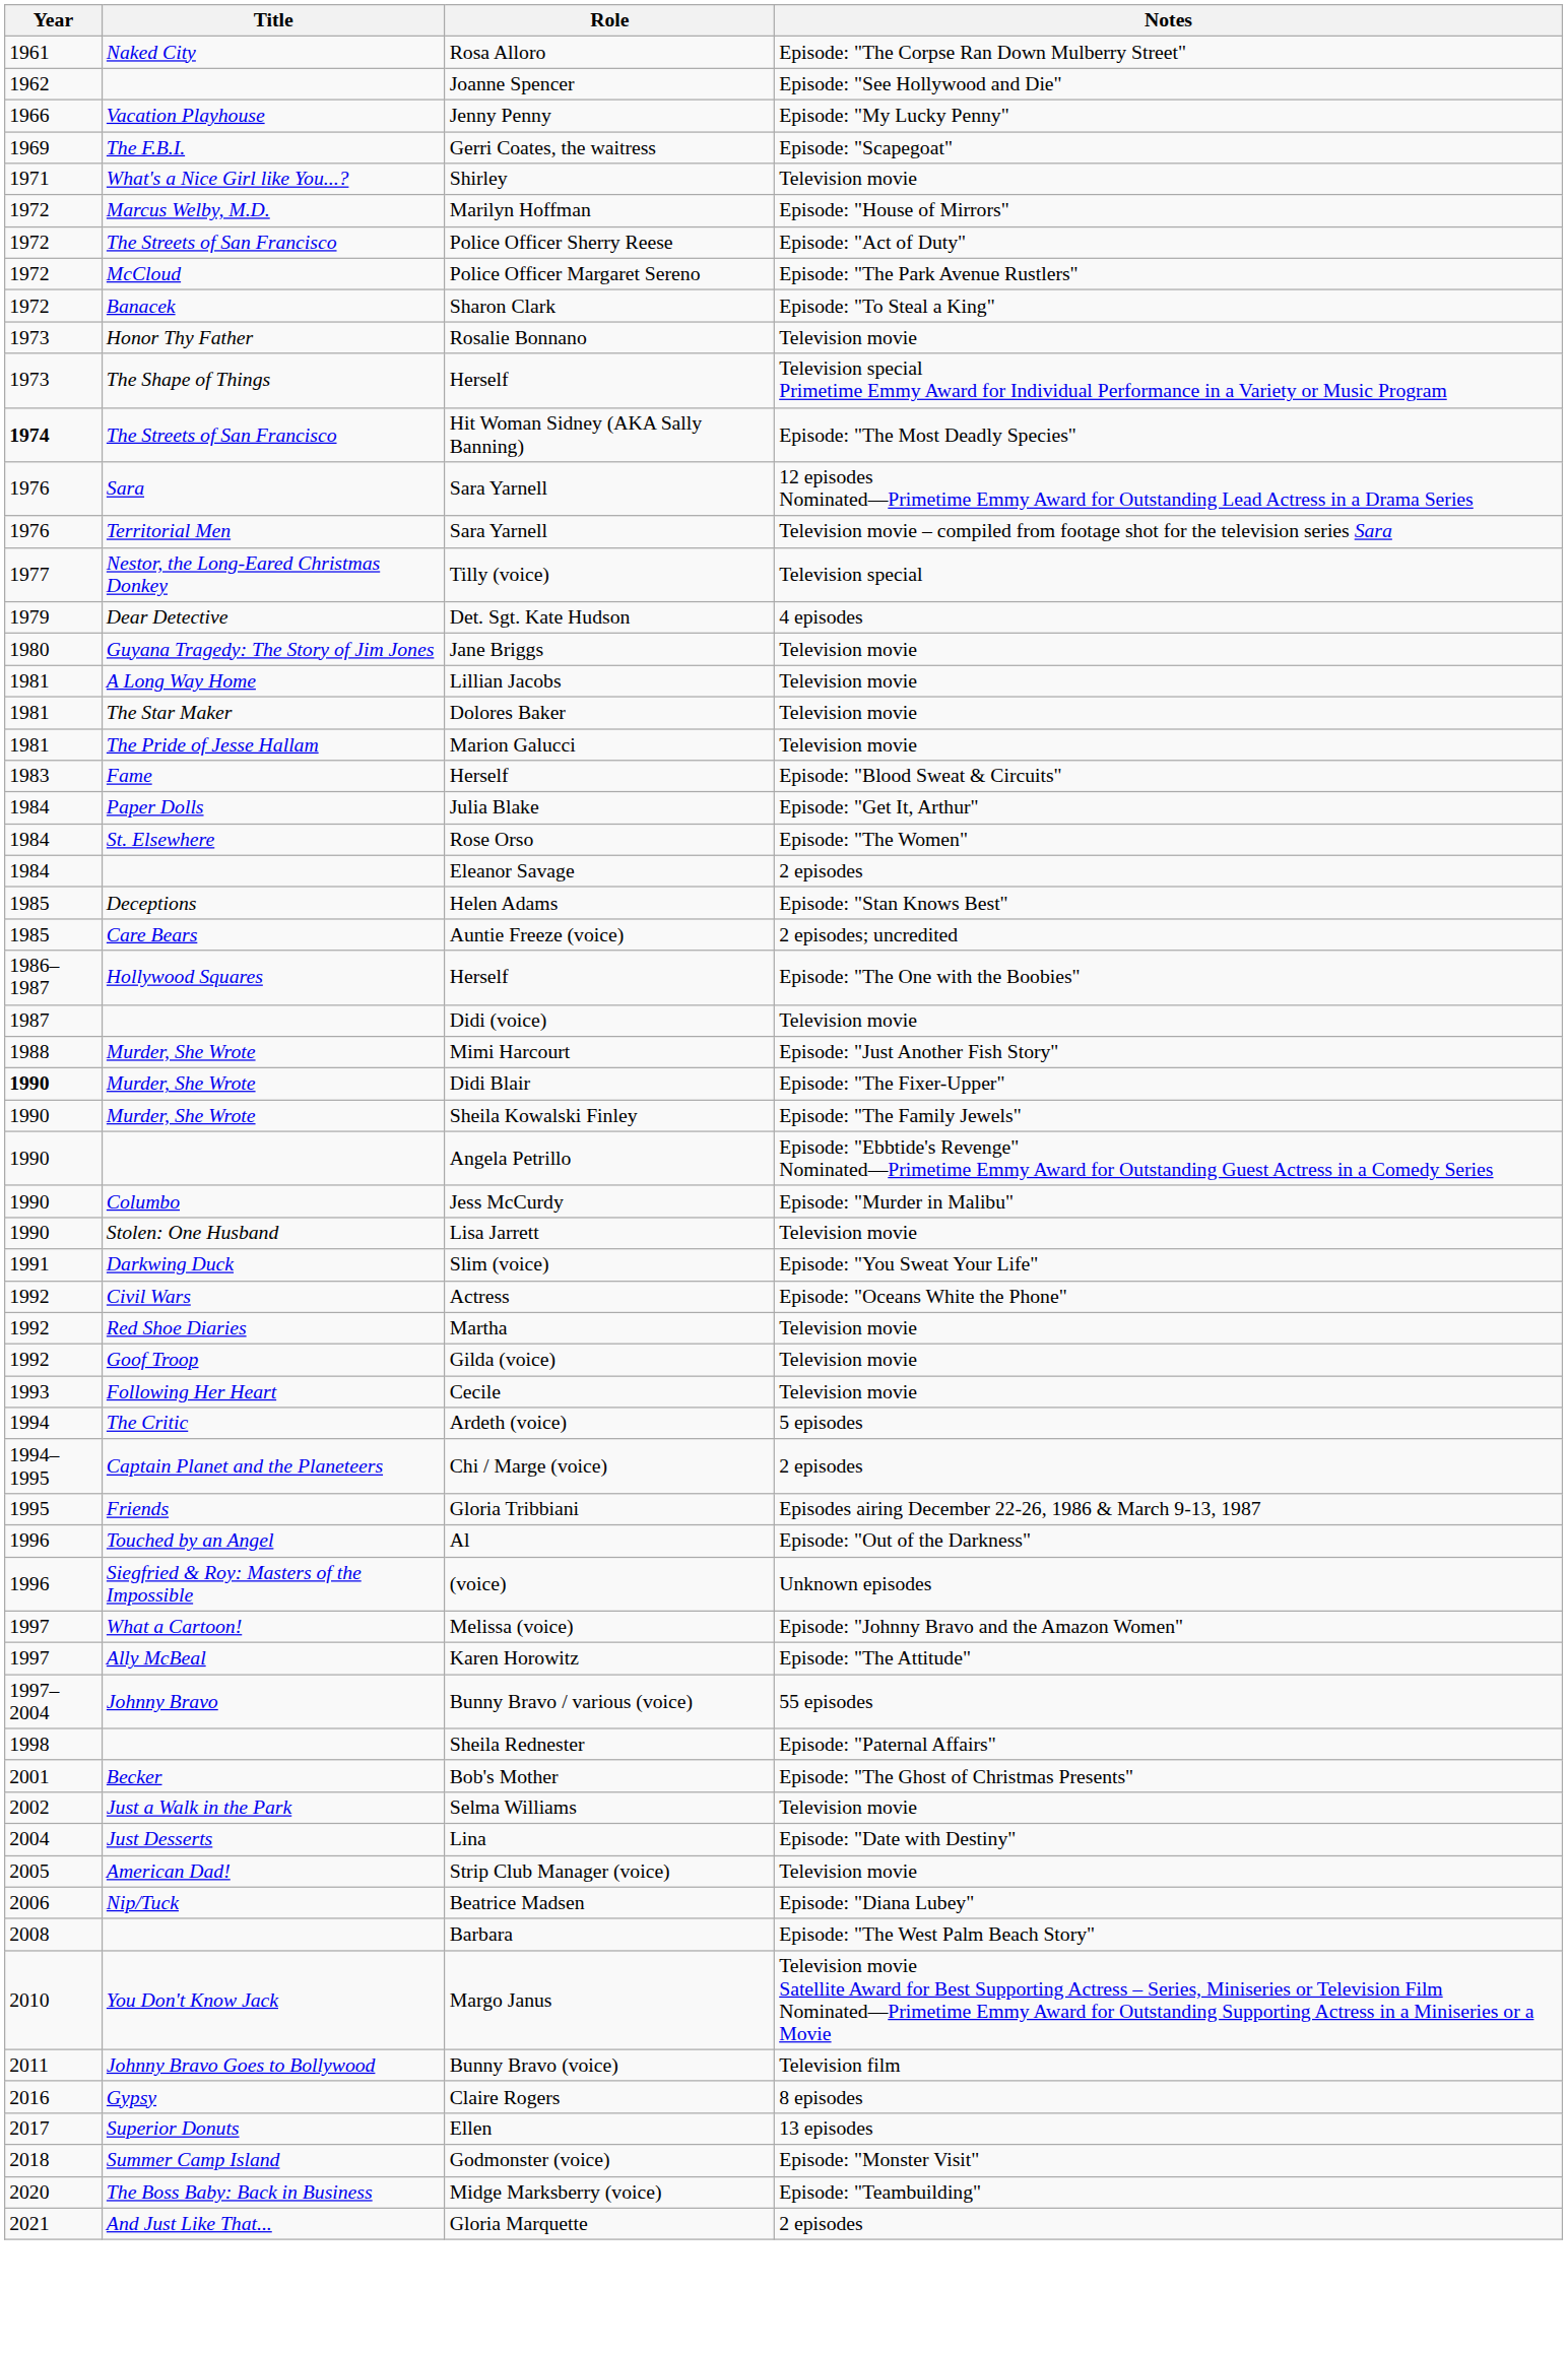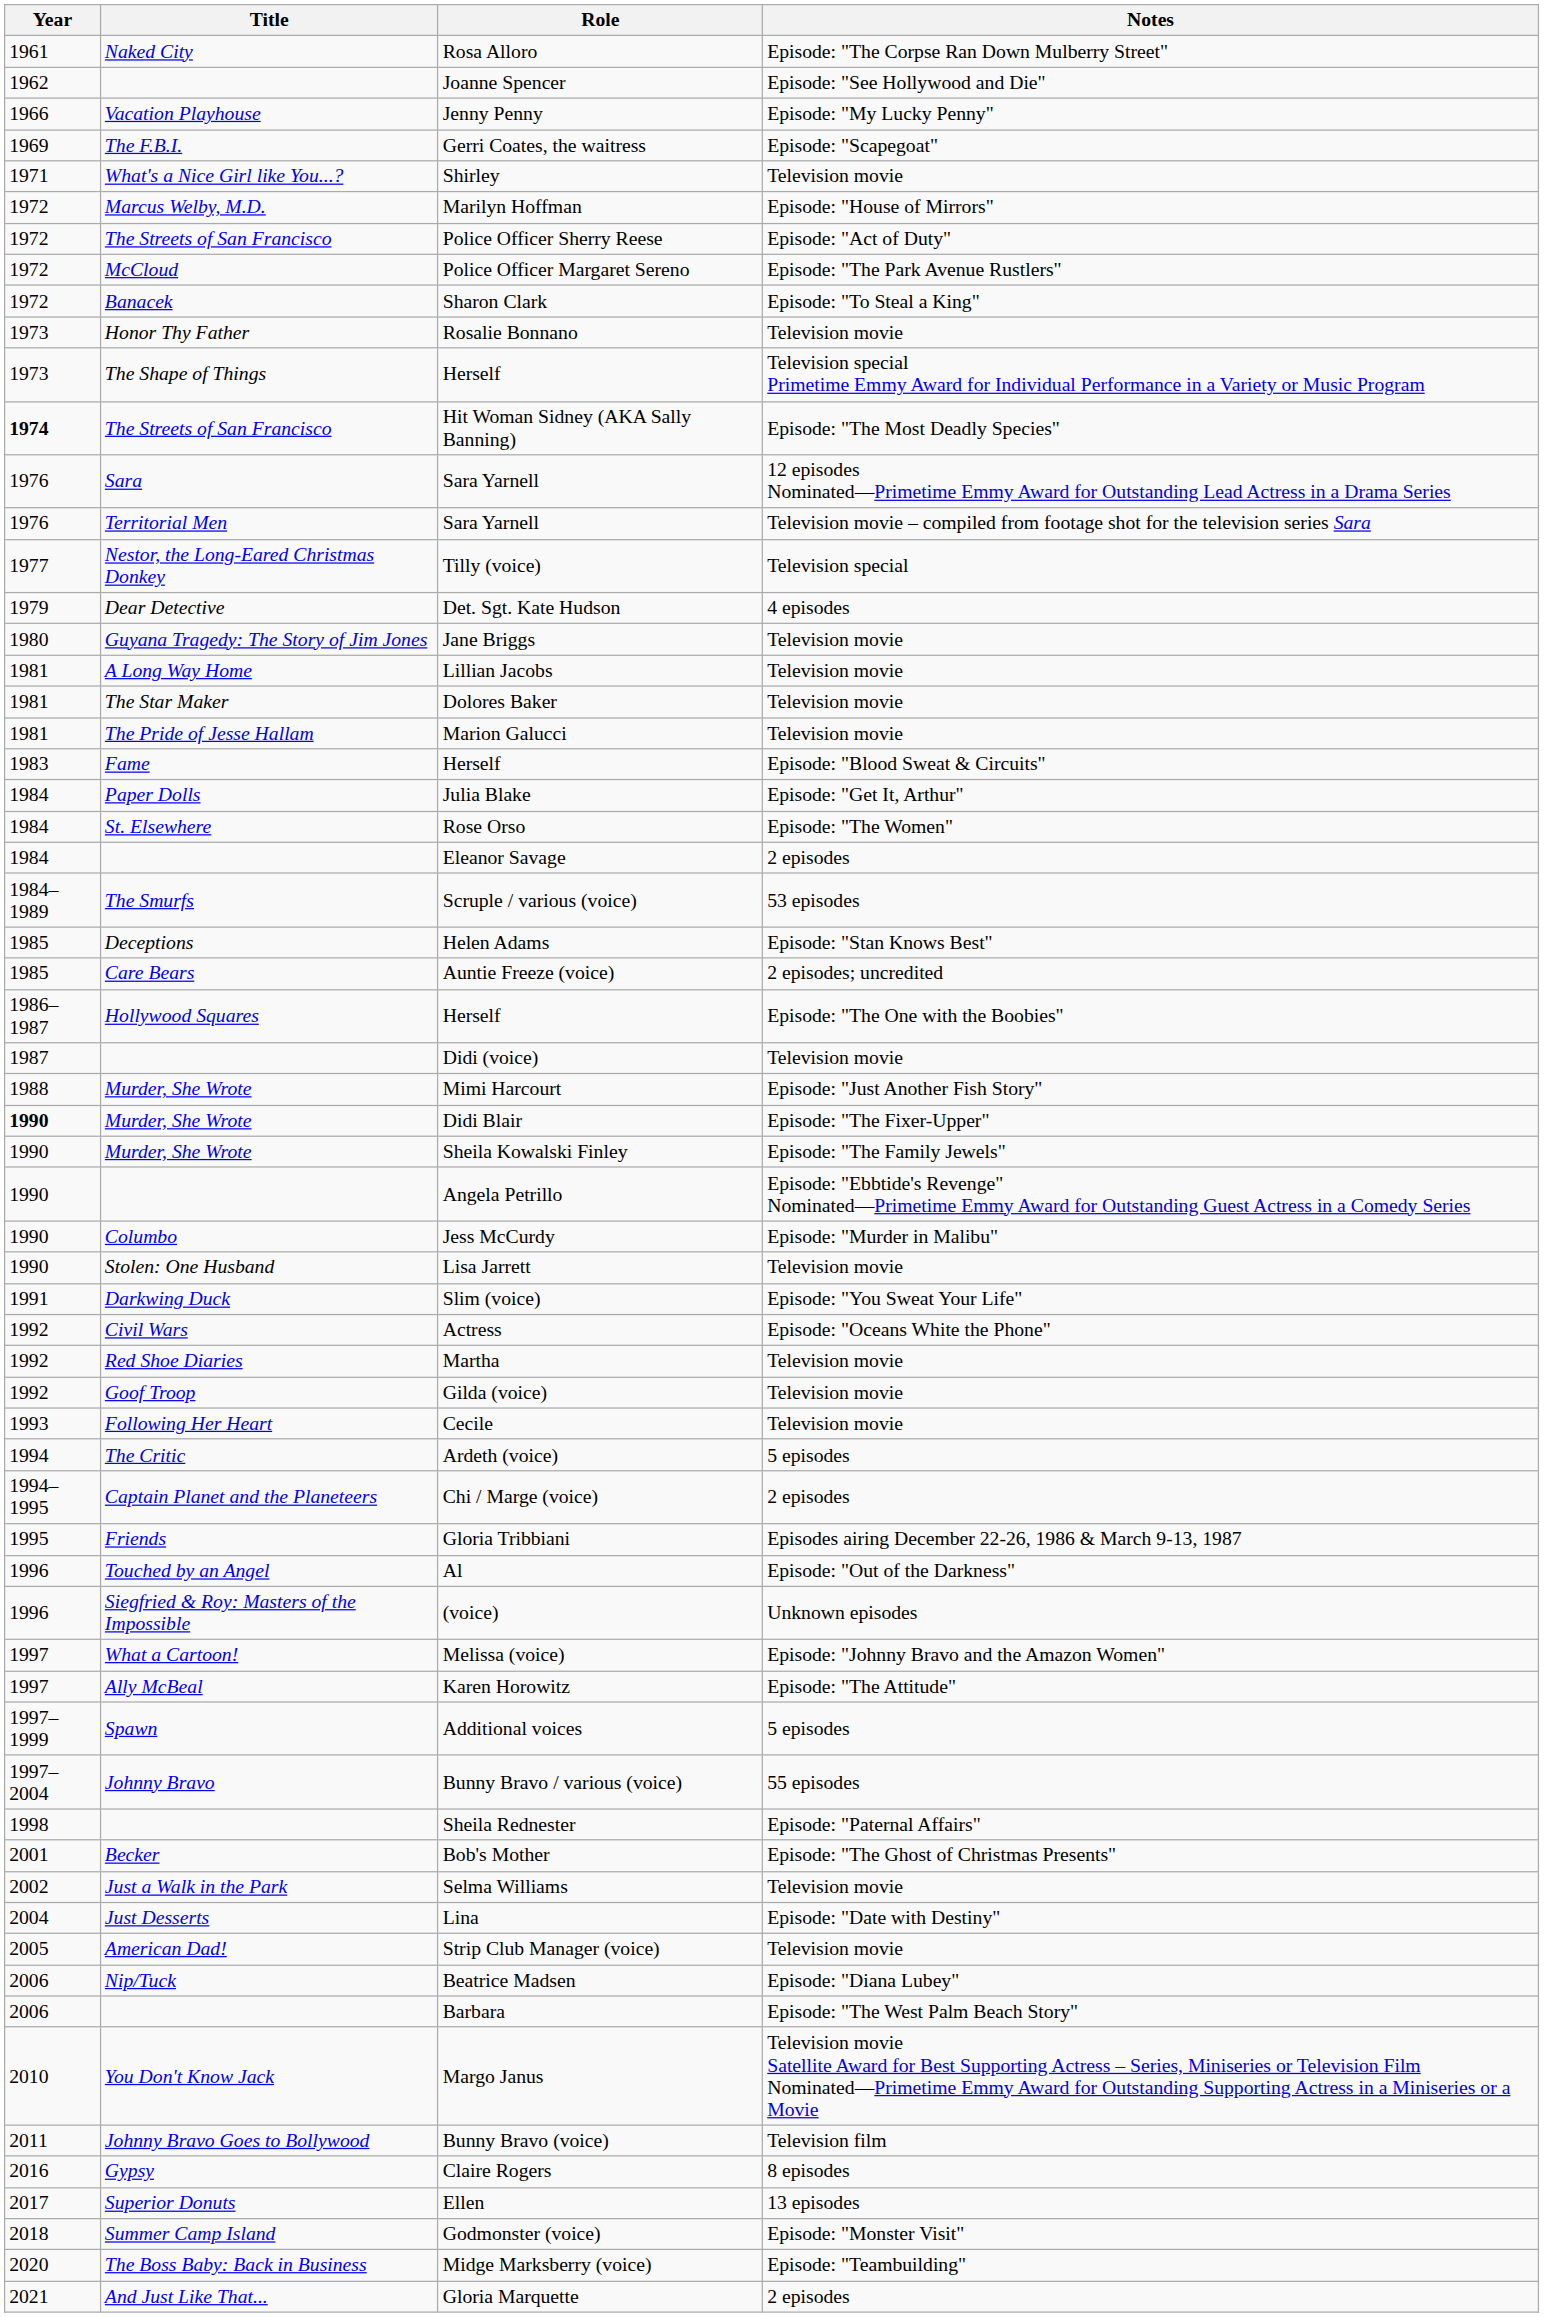+ row: 1984–1989 | The Smurfs | Scruple / various (voice) | 53 episodes
+ row: 1997–1999 | Spawn | Additional voices | 5 episodes
Barbara | Year: 2008 -> 2006
